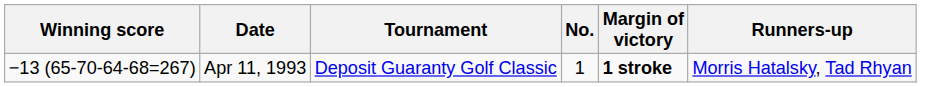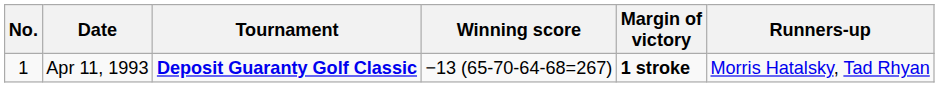columns swapped: No. <-> Winning score
Apr 11, 1993 | Tournament: normal -> bold
